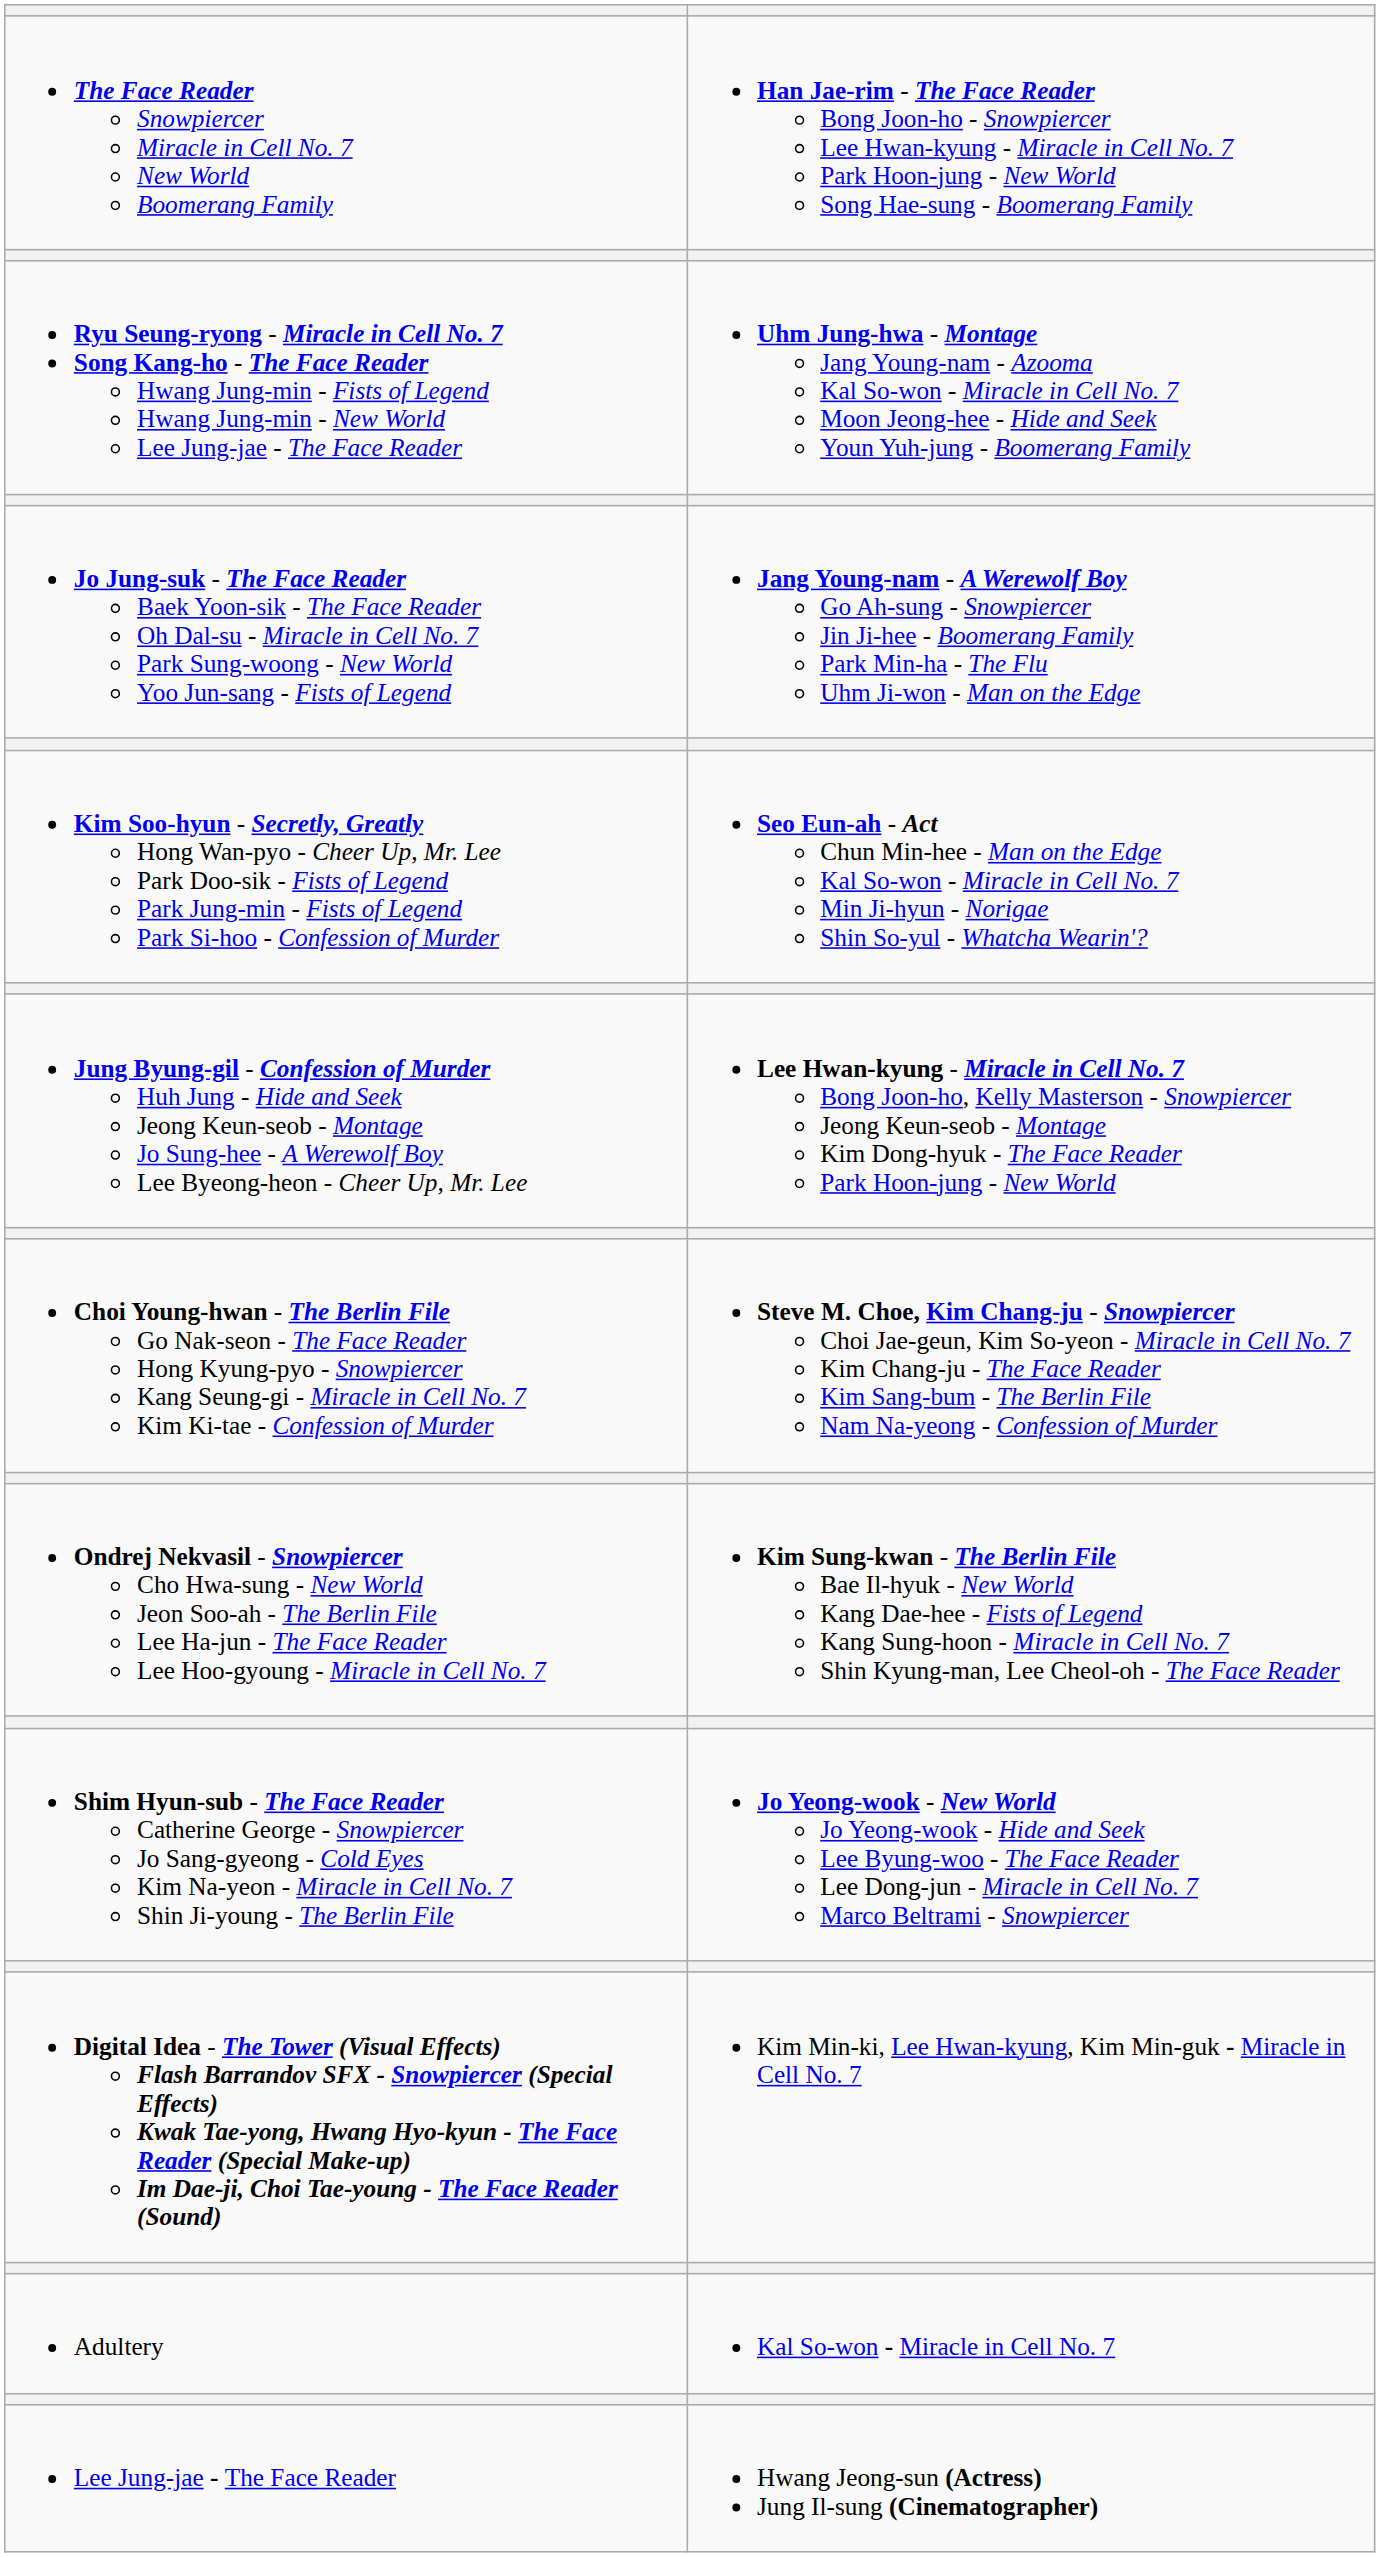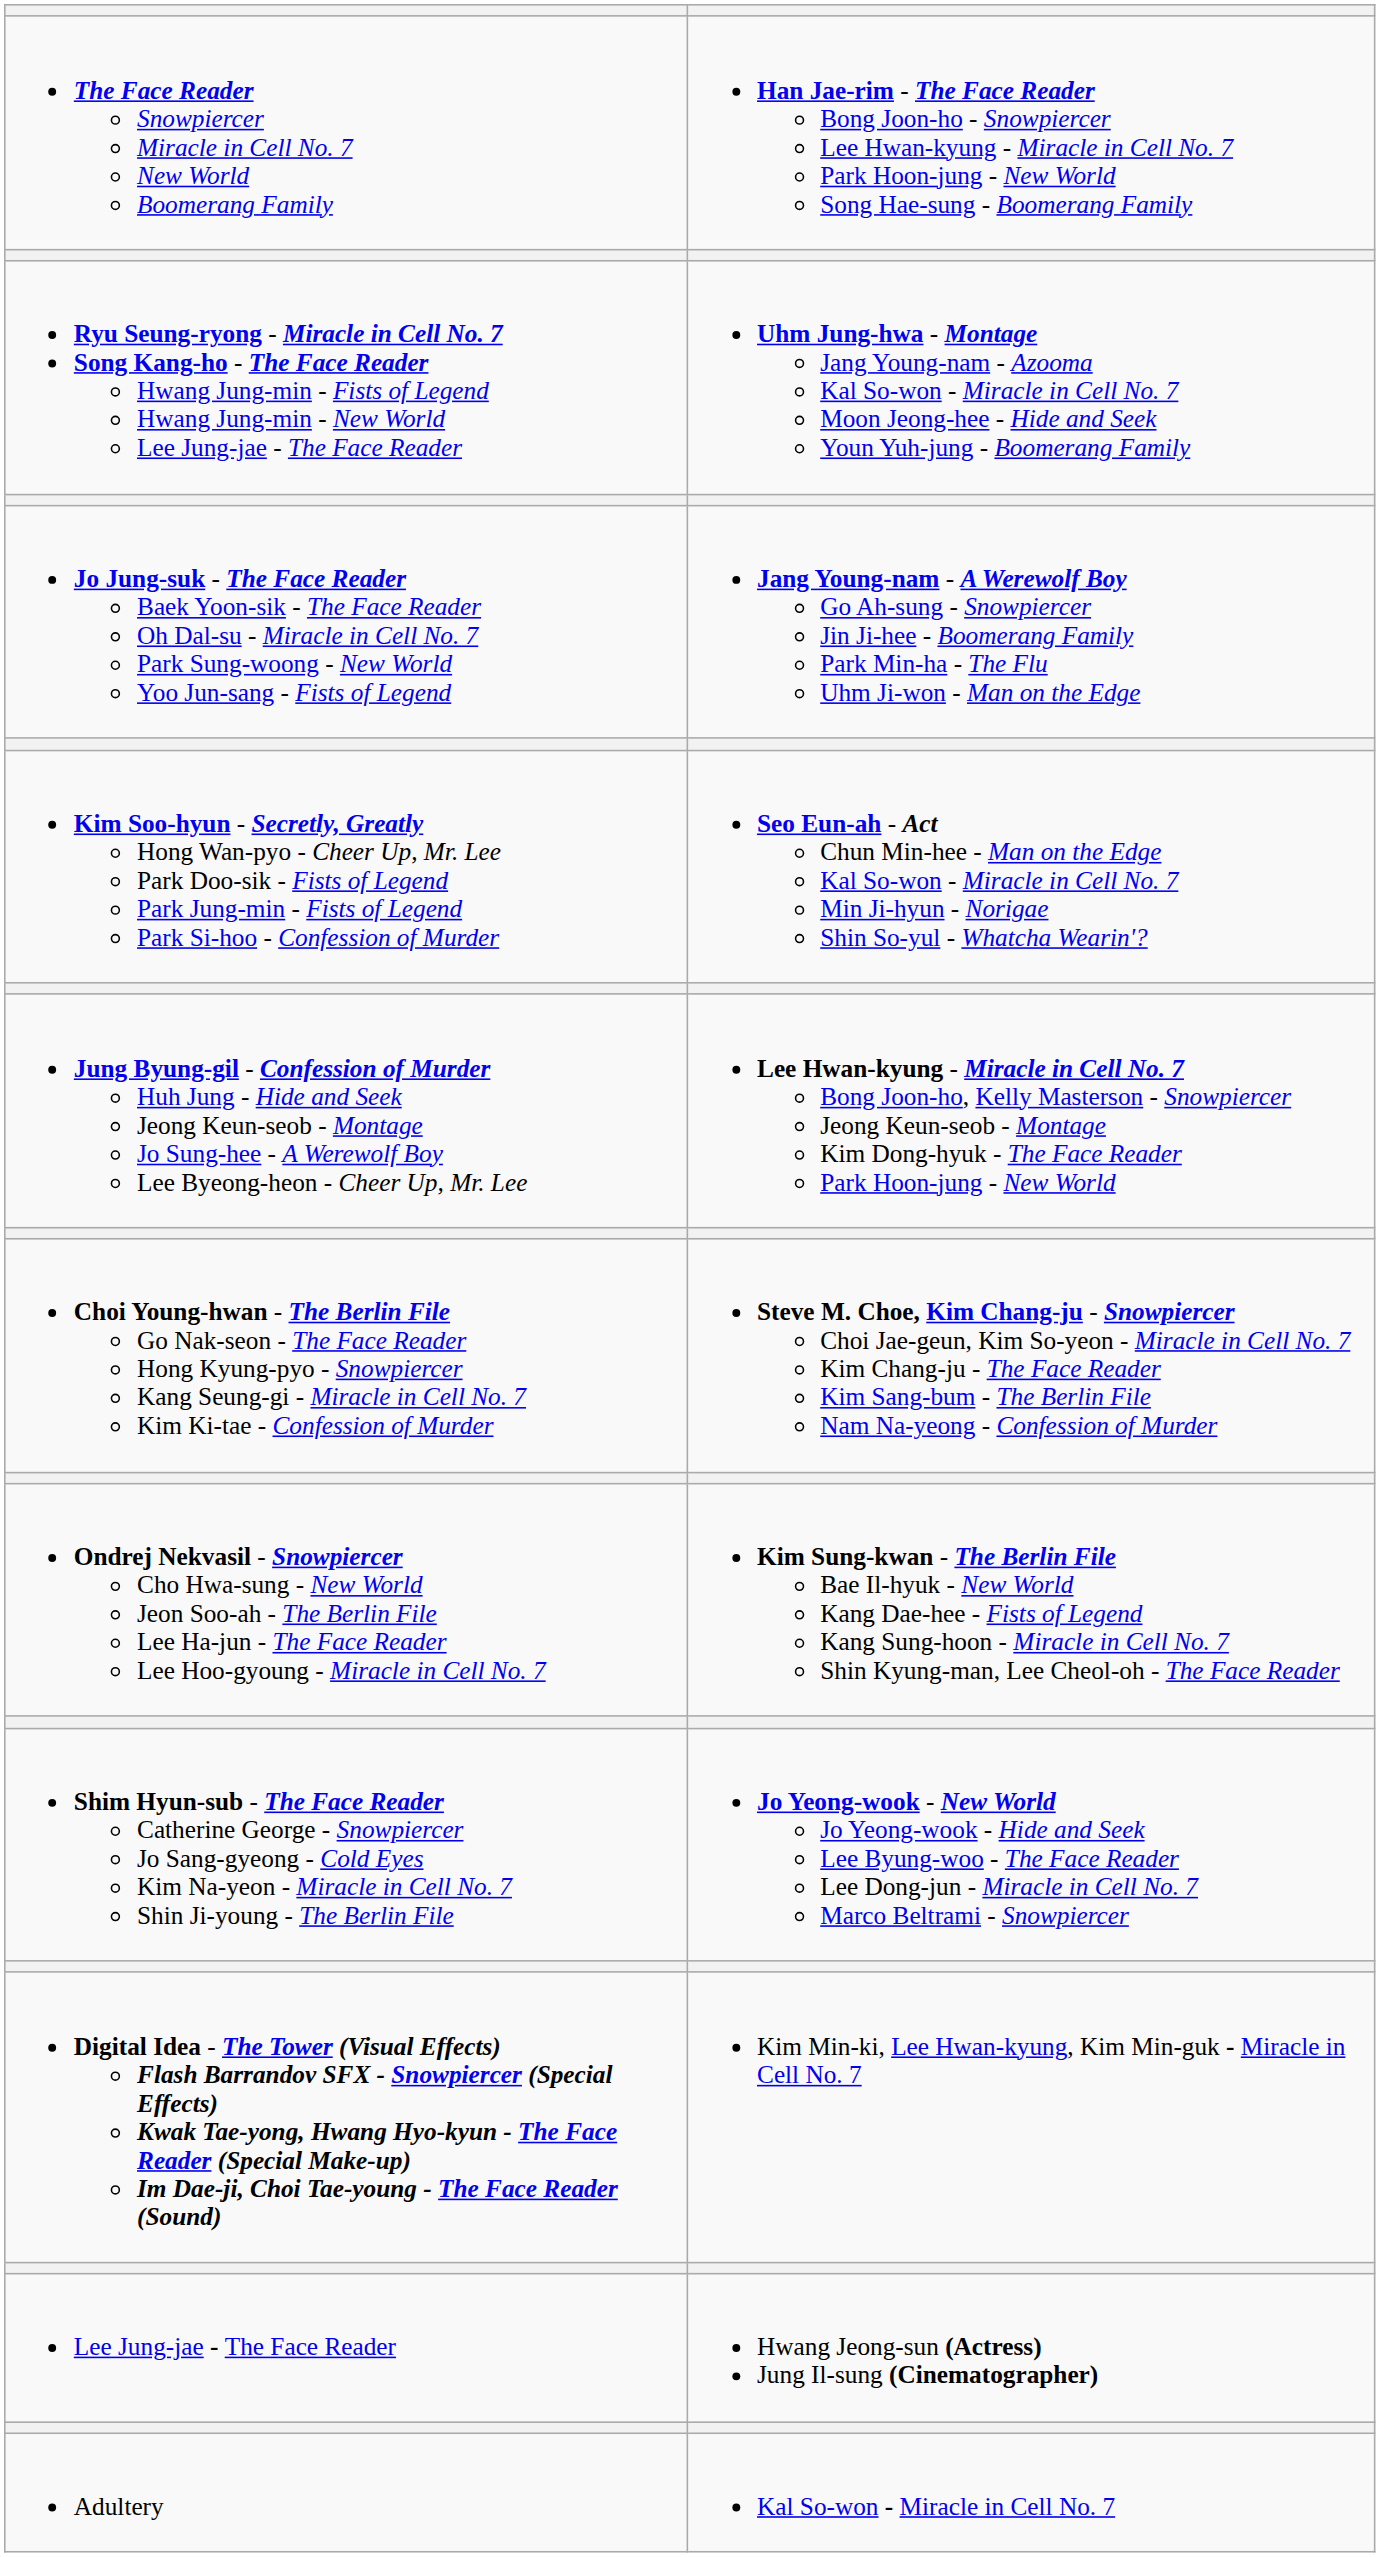rows swapped: Adultery <-> Lee Jung-jae - The Face Reader
